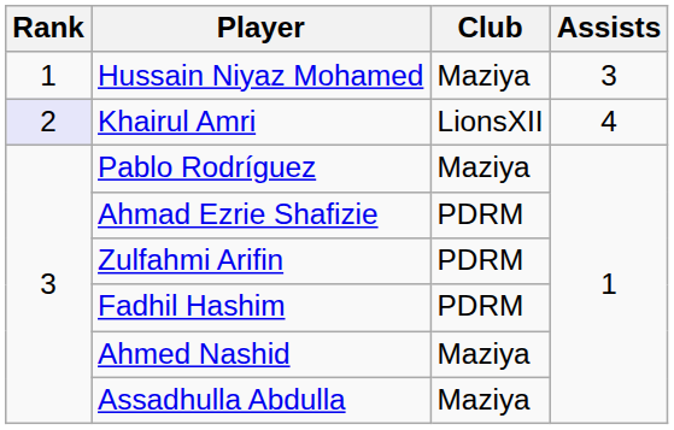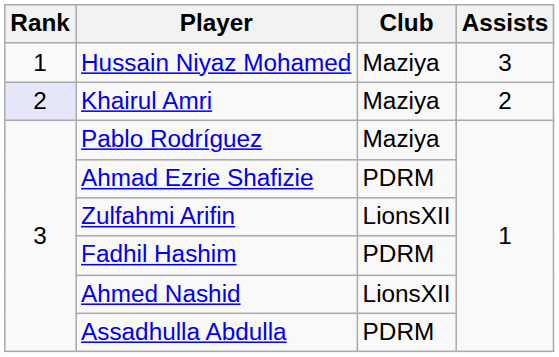Khairul Amri | Club: LionsXII -> Maziya
Khairul Amri | Assists: 4 -> 2
Zulfahmi Arifin | Club: PDRM -> LionsXII
Ahmed Nashid | Club: Maziya -> LionsXII
Assadhulla Abdulla | Club: Maziya -> PDRM
